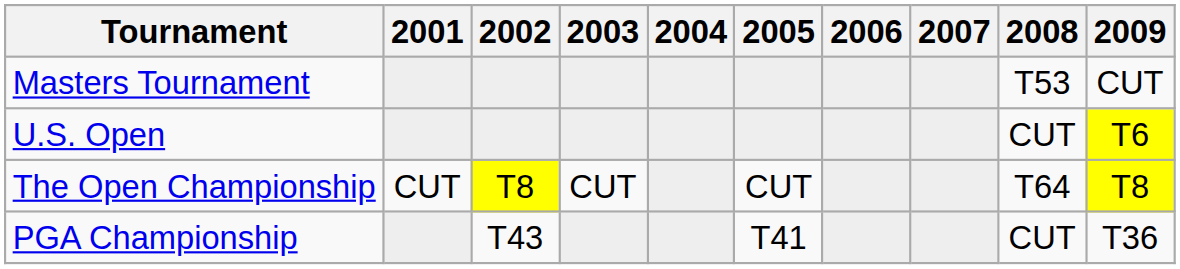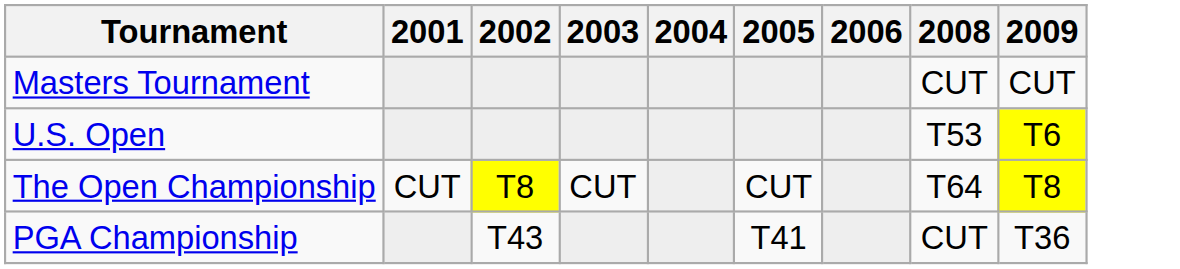- column: 2007
Masters Tournament | 2008: T53 -> CUT
U.S. Open | 2008: CUT -> T53
